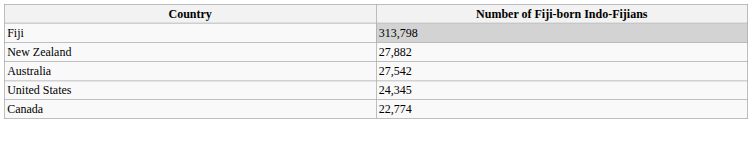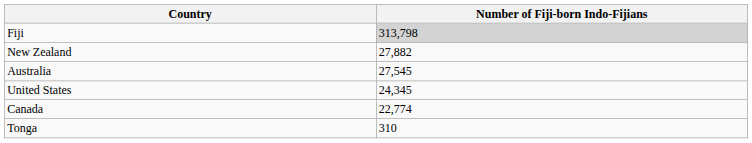Australia | Number of Fiji-born Indo-Fijians: 27,542 -> 27,545
+ row: Tonga | 310
